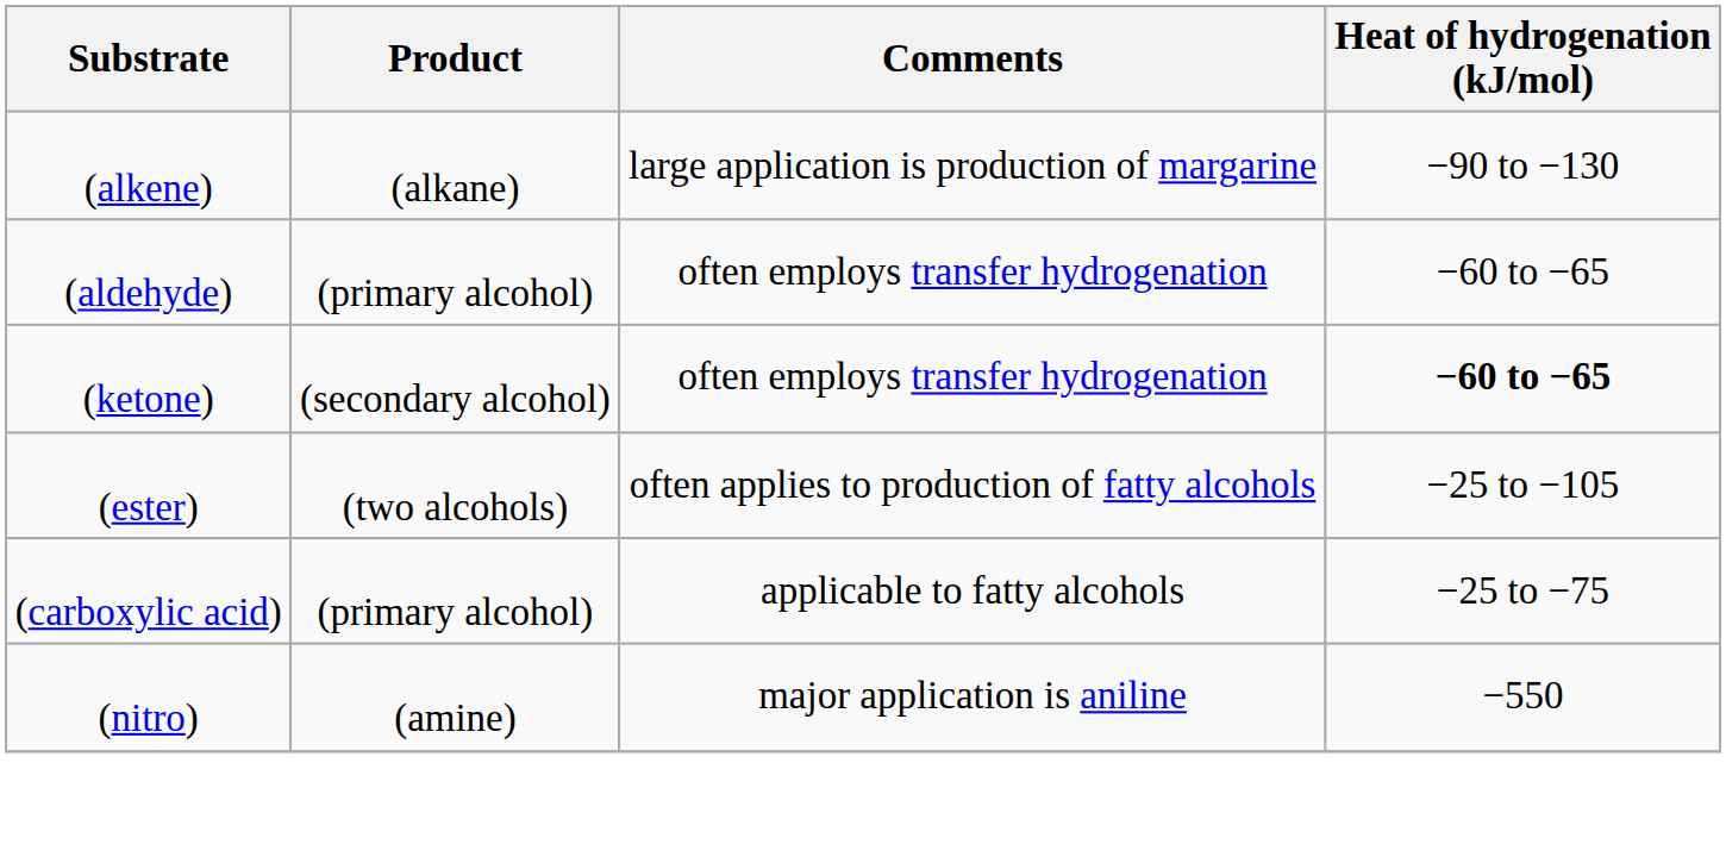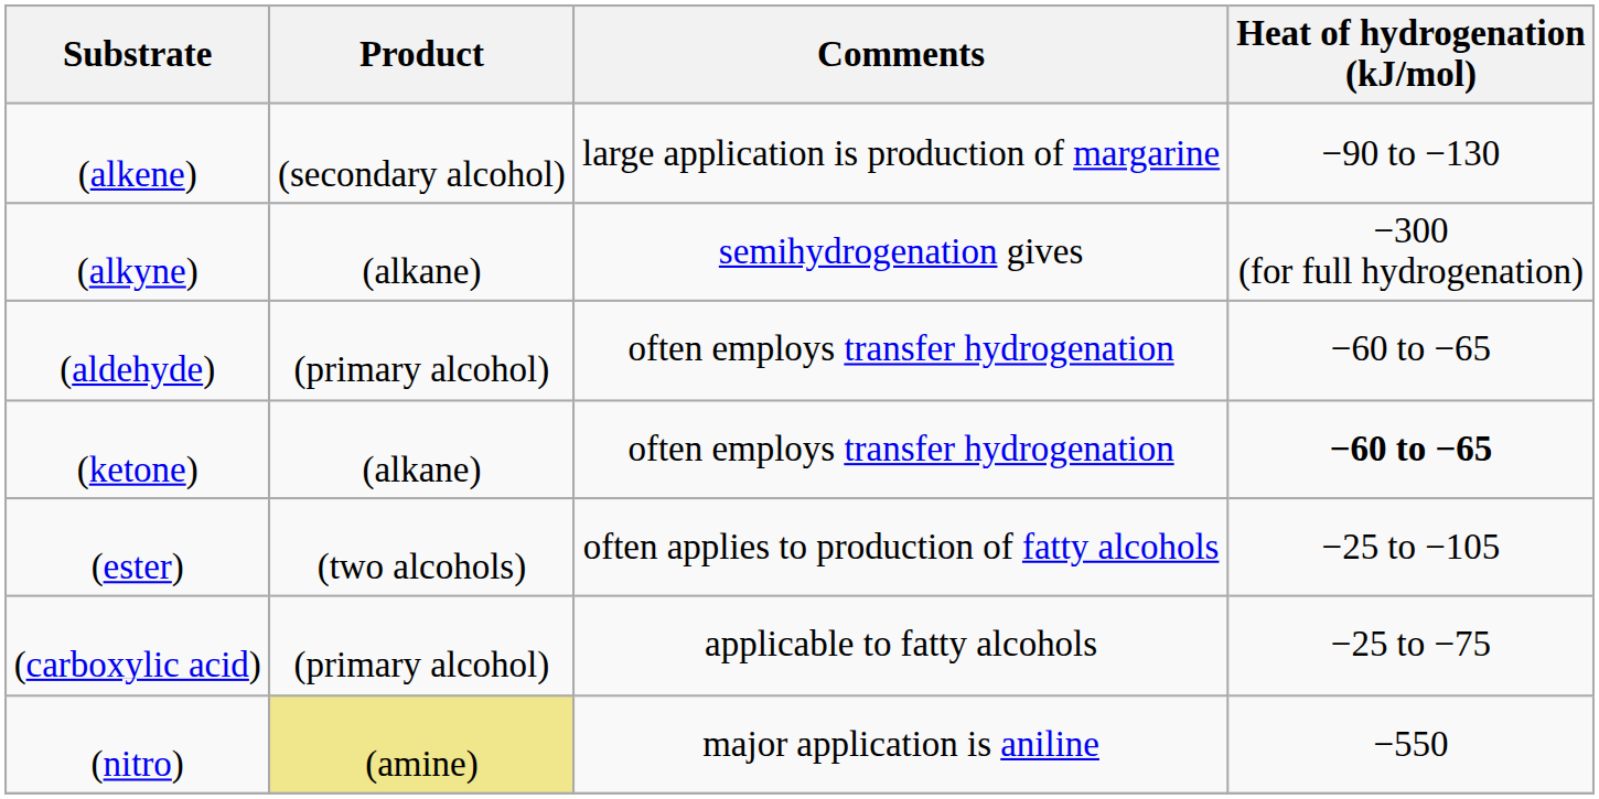(alkene) | Product: (alkane) -> (secondary alcohol)
+ row: (alkyne) | (alkane) | semihydrogenation gives | −300 (for full hydrogenation)
(ketone) | Product: (secondary alcohol) -> (alkane)
(nitro) | Product: no background -> khaki background
